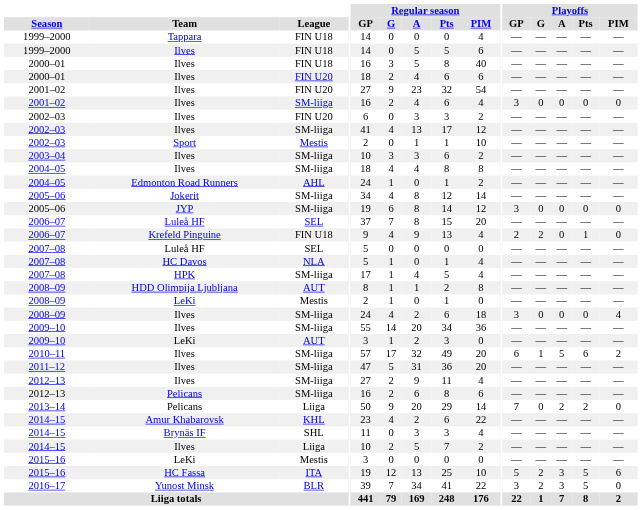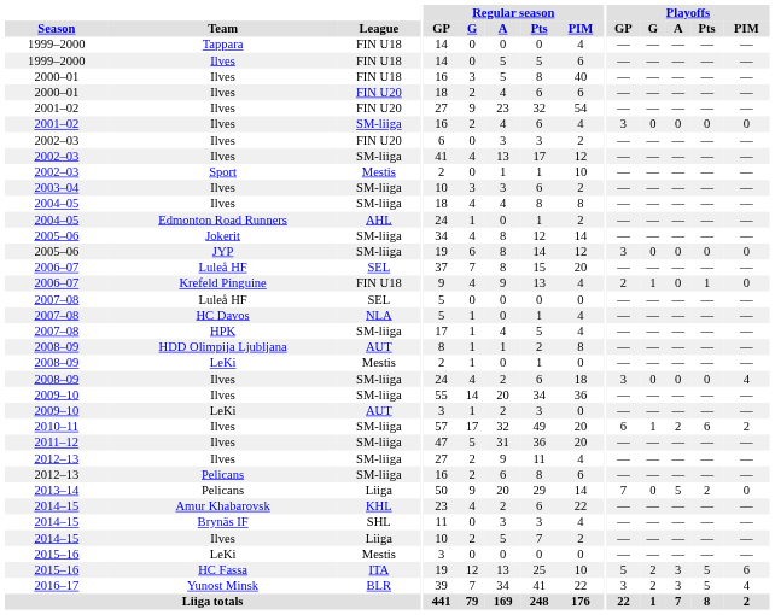2006–07 / Krefeld Pinguine | Playoffs / G: 2 -> 1
2010–11 | Playoffs / A: 5 -> 2
2013–14 | Playoffs / A: 2 -> 5
2016–17 | Playoffs / PIM: 0 -> 4
